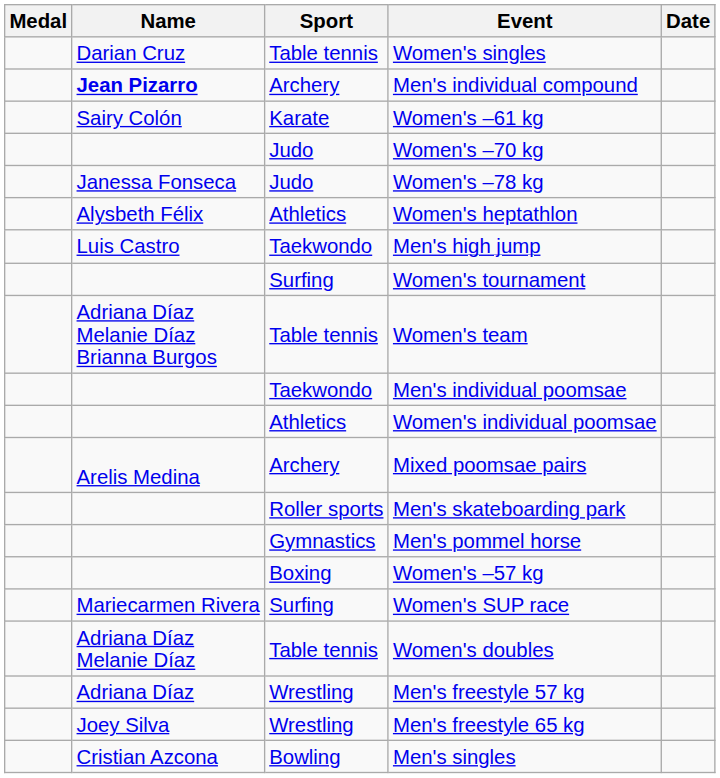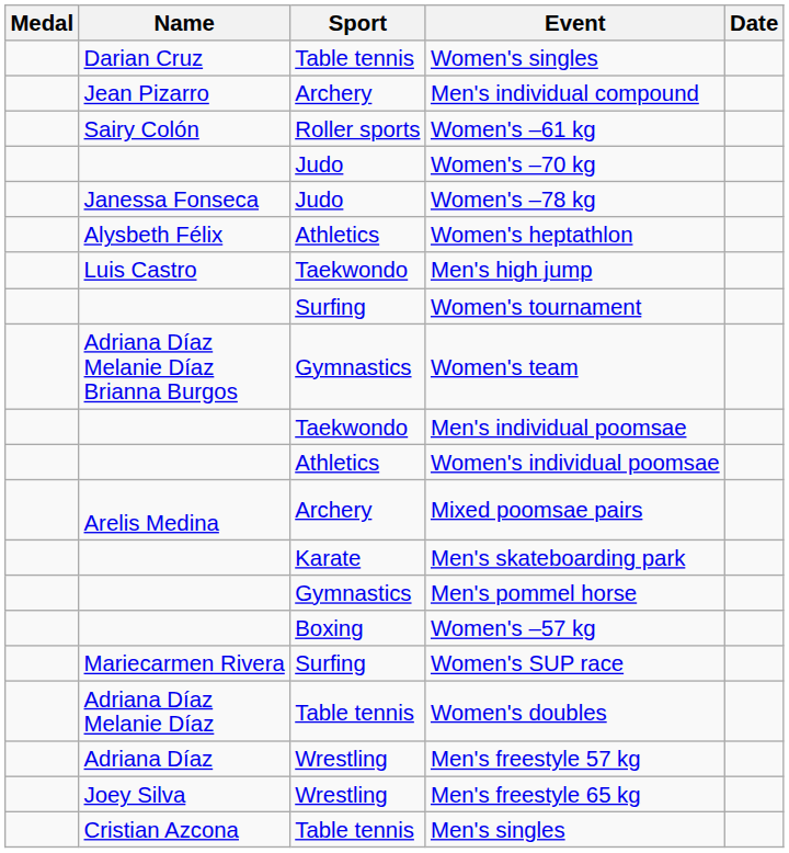Men's individual compound | Name: bold -> normal
Women's –61 kg | Sport: Karate -> Roller sports
Women's team | Sport: Table tennis -> Gymnastics
Men's skateboarding park | Sport: Roller sports -> Karate
Men's singles | Sport: Bowling -> Table tennis
